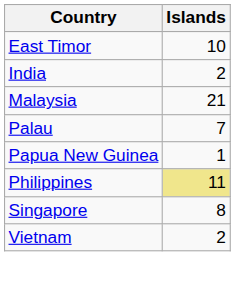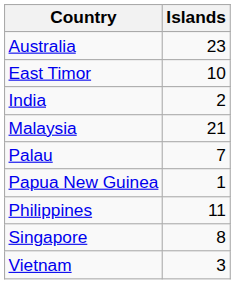+ row: Australia | 23
Philippines | Islands: khaki background -> no background
Vietnam | Islands: 2 -> 3
